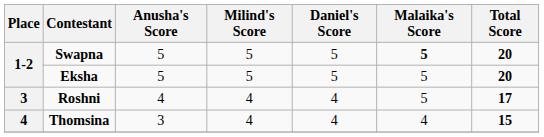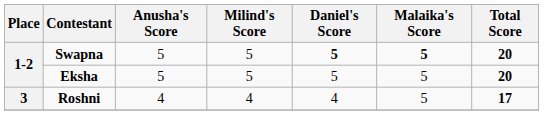Swapna | Daniel's Score: normal -> bold
- row: 4 | Thomsina | 3 | 4 | 4 | 4 | 15
